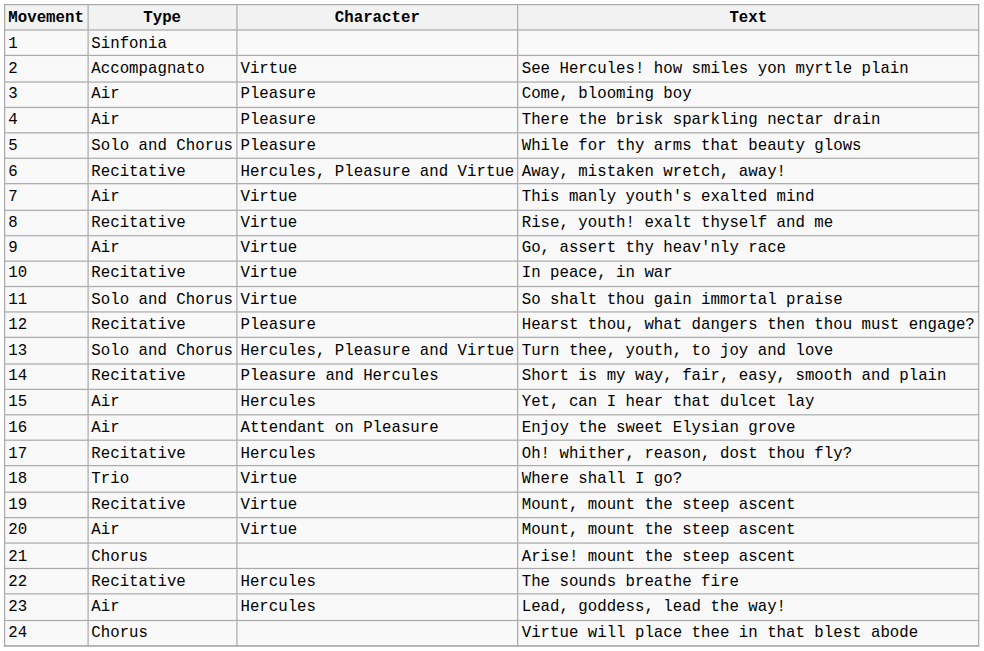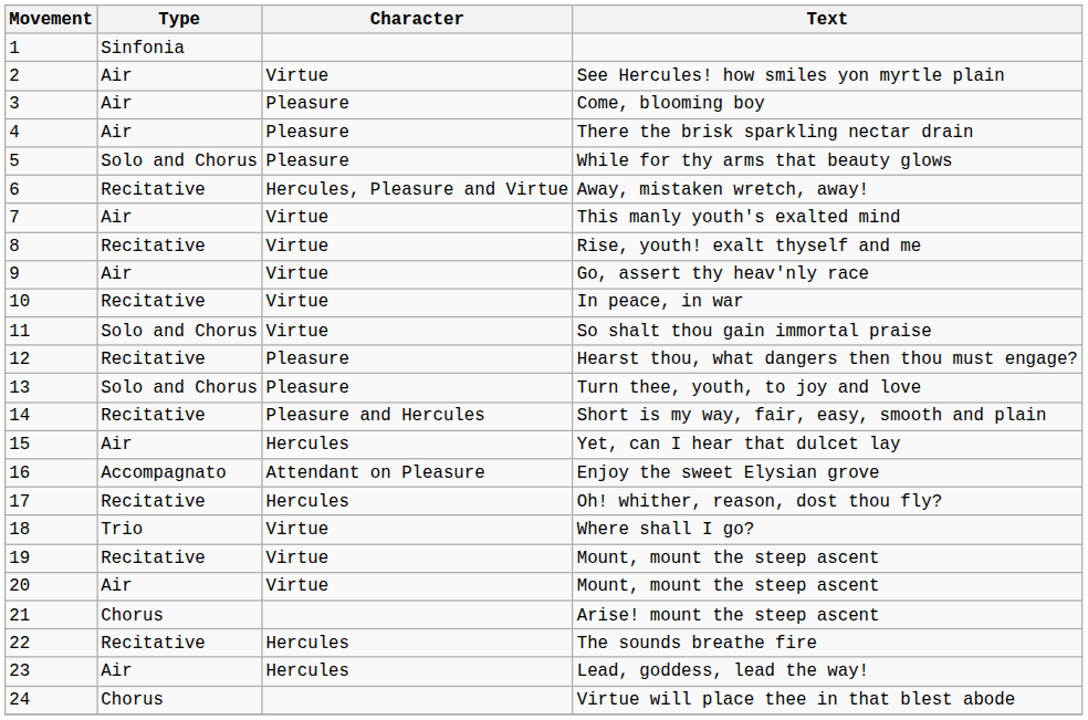See Hercules! how smiles yon myrtle plain | Type: Accompagnato -> Air
Turn thee, youth, to joy and love | Character: Hercules, Pleasure and Virtue -> Pleasure
Enjoy the sweet Elysian grove | Type: Air -> Accompagnato
